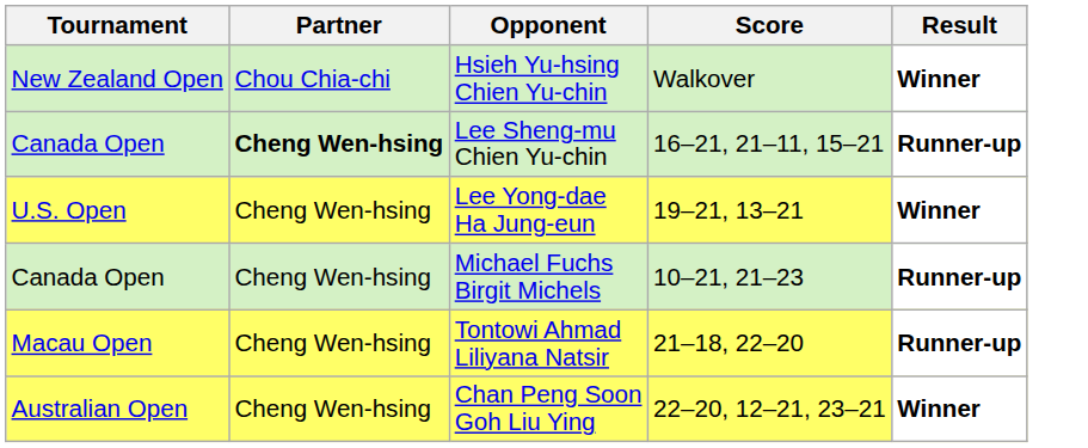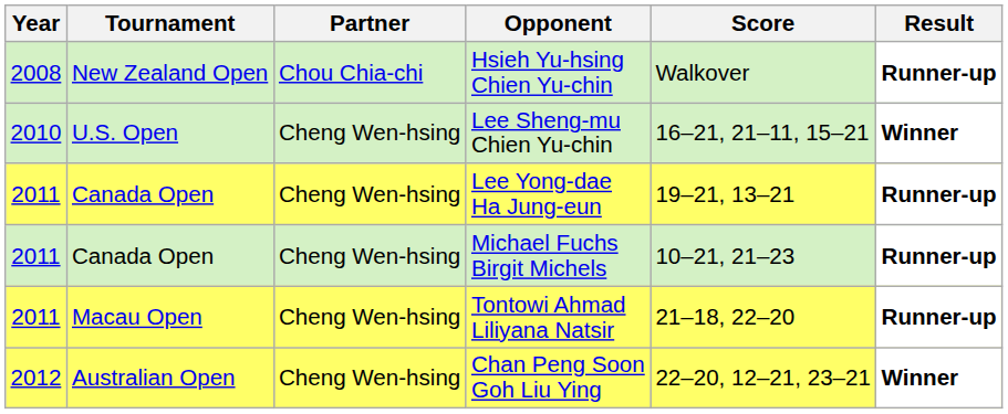+ column: Year | 2008 | 2010 | 2011 | 2011 | 2011 | 2012
Hsieh Yu-hsing Chien Yu-chin | Result: Winner -> Runner-up
Lee Sheng-mu Chien Yu-chin | Tournament: Canada Open -> U.S. Open
Lee Sheng-mu Chien Yu-chin | Partner: bold -> normal
Lee Sheng-mu Chien Yu-chin | Result: Runner-up -> Winner
Lee Yong-dae Ha Jung-eun | Tournament: U.S. Open -> Canada Open
Lee Yong-dae Ha Jung-eun | Result: Winner -> Runner-up
